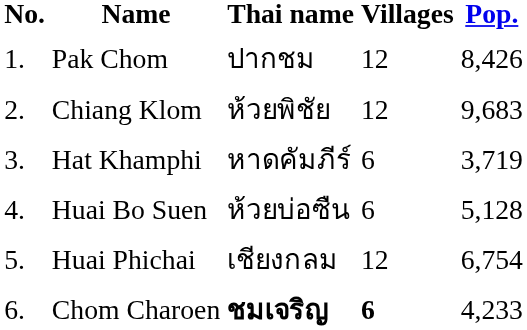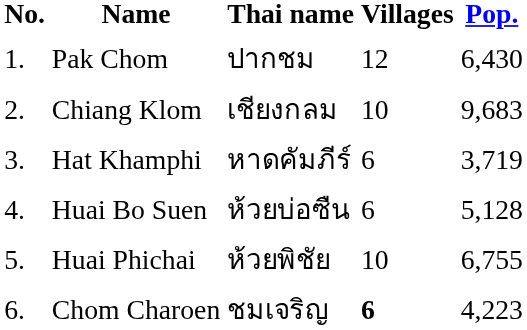Pak Chom | Pop.: 8,426 -> 6,430
Chiang Klom | Thai name: ห้วยพิชัย -> เชียงกลม
Chiang Klom | Villages: 12 -> 10
Huai Phichai | Thai name: เชียงกลม -> ห้วยพิชัย
Huai Phichai | Villages: 12 -> 10
Huai Phichai | Pop.: 6,754 -> 6,755
Chom Charoen | Thai name: bold -> normal
Chom Charoen | Pop.: 4,233 -> 4,223
